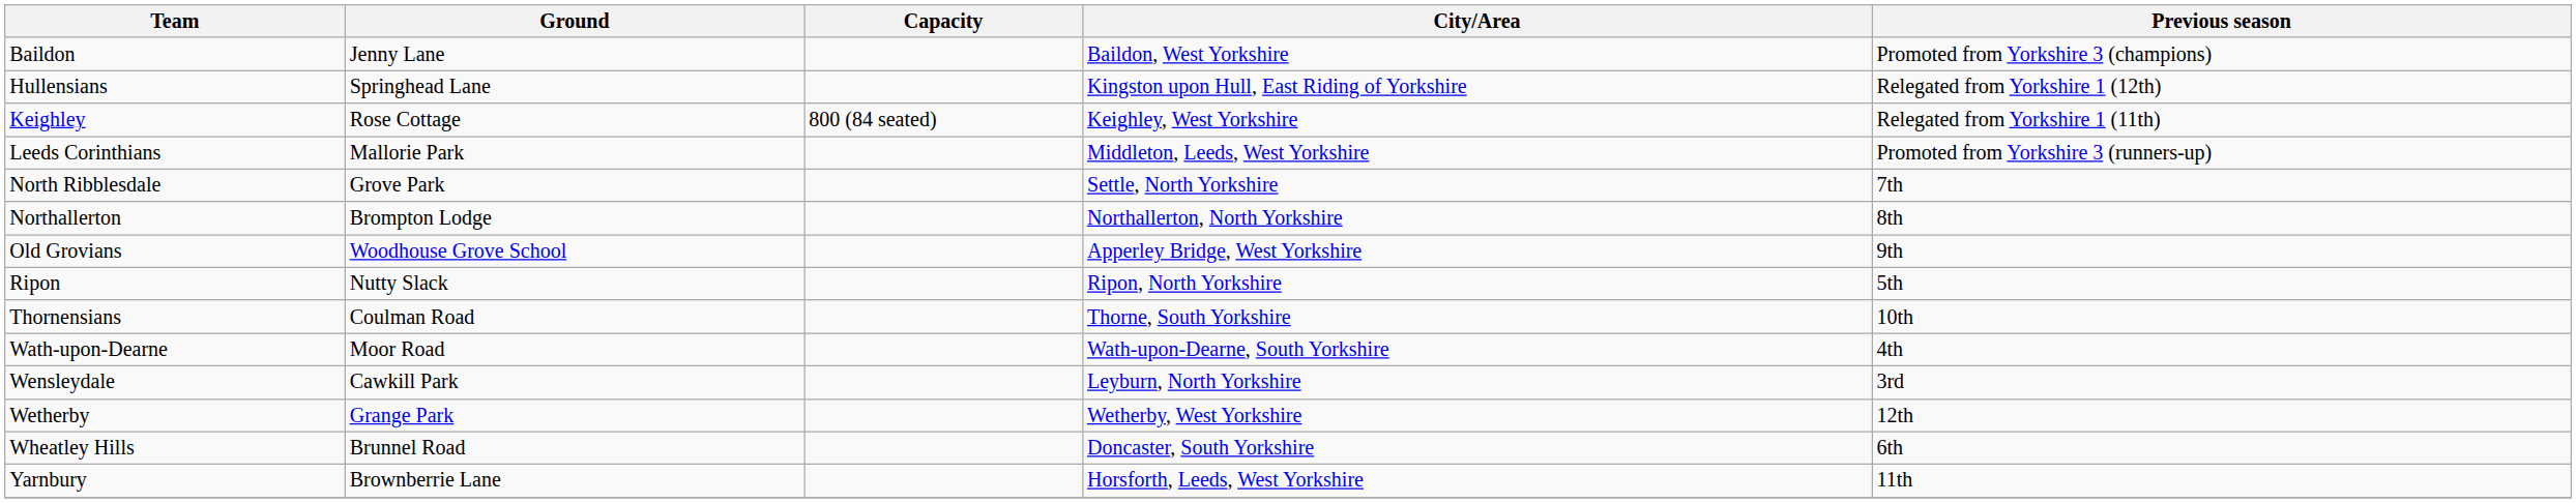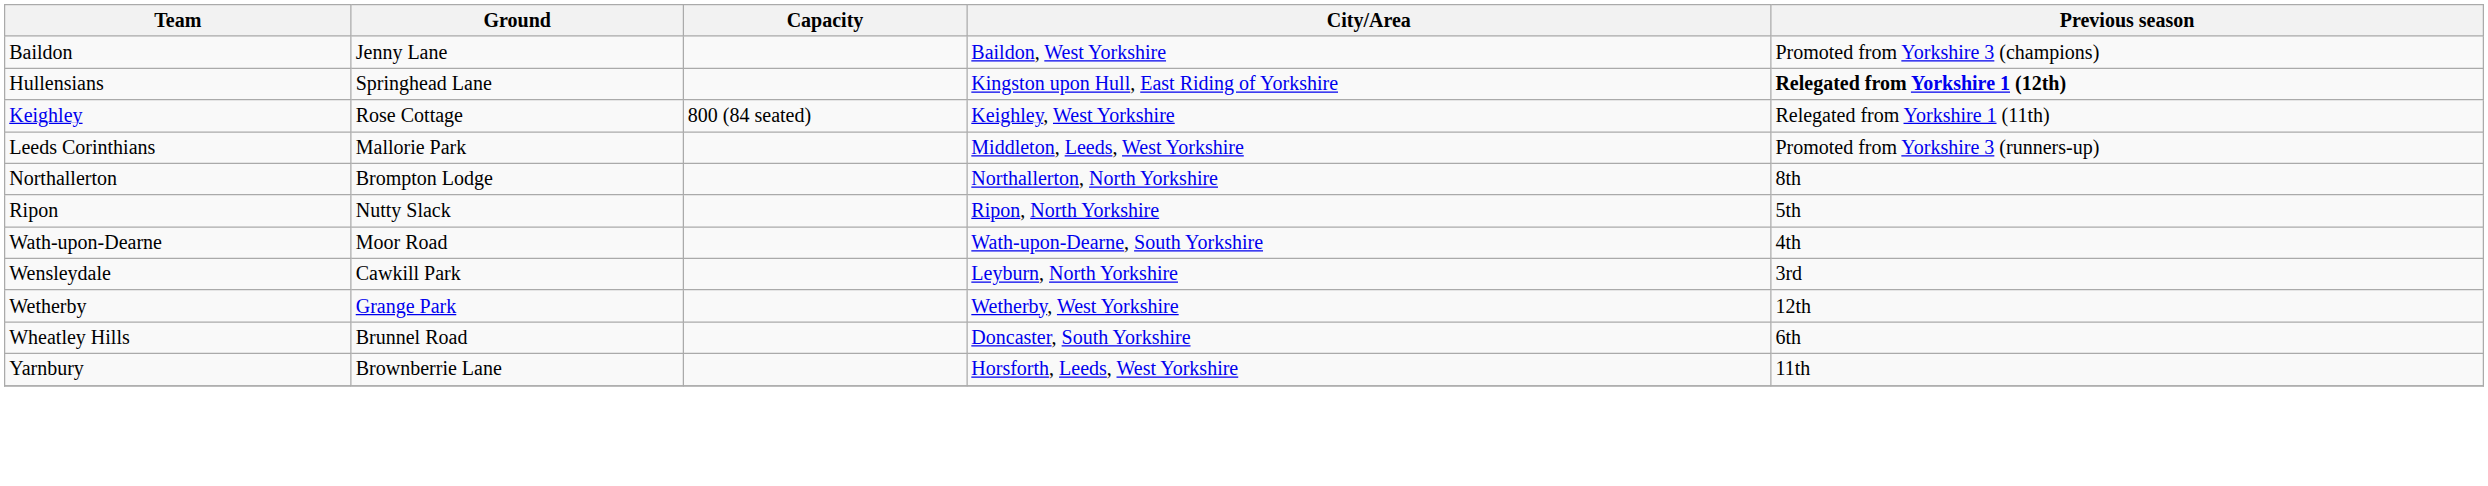Hullensians | Previous season: normal -> bold
- row: North Ribblesdale | Grove Park | Settle, North Yorkshire | 7th
- row: Old Grovians | Woodhouse Grove School | Apperley Bridge, West Yorkshire | 9th
- row: Thornensians | Coulman Road | Thorne, South Yorkshire | 10th
